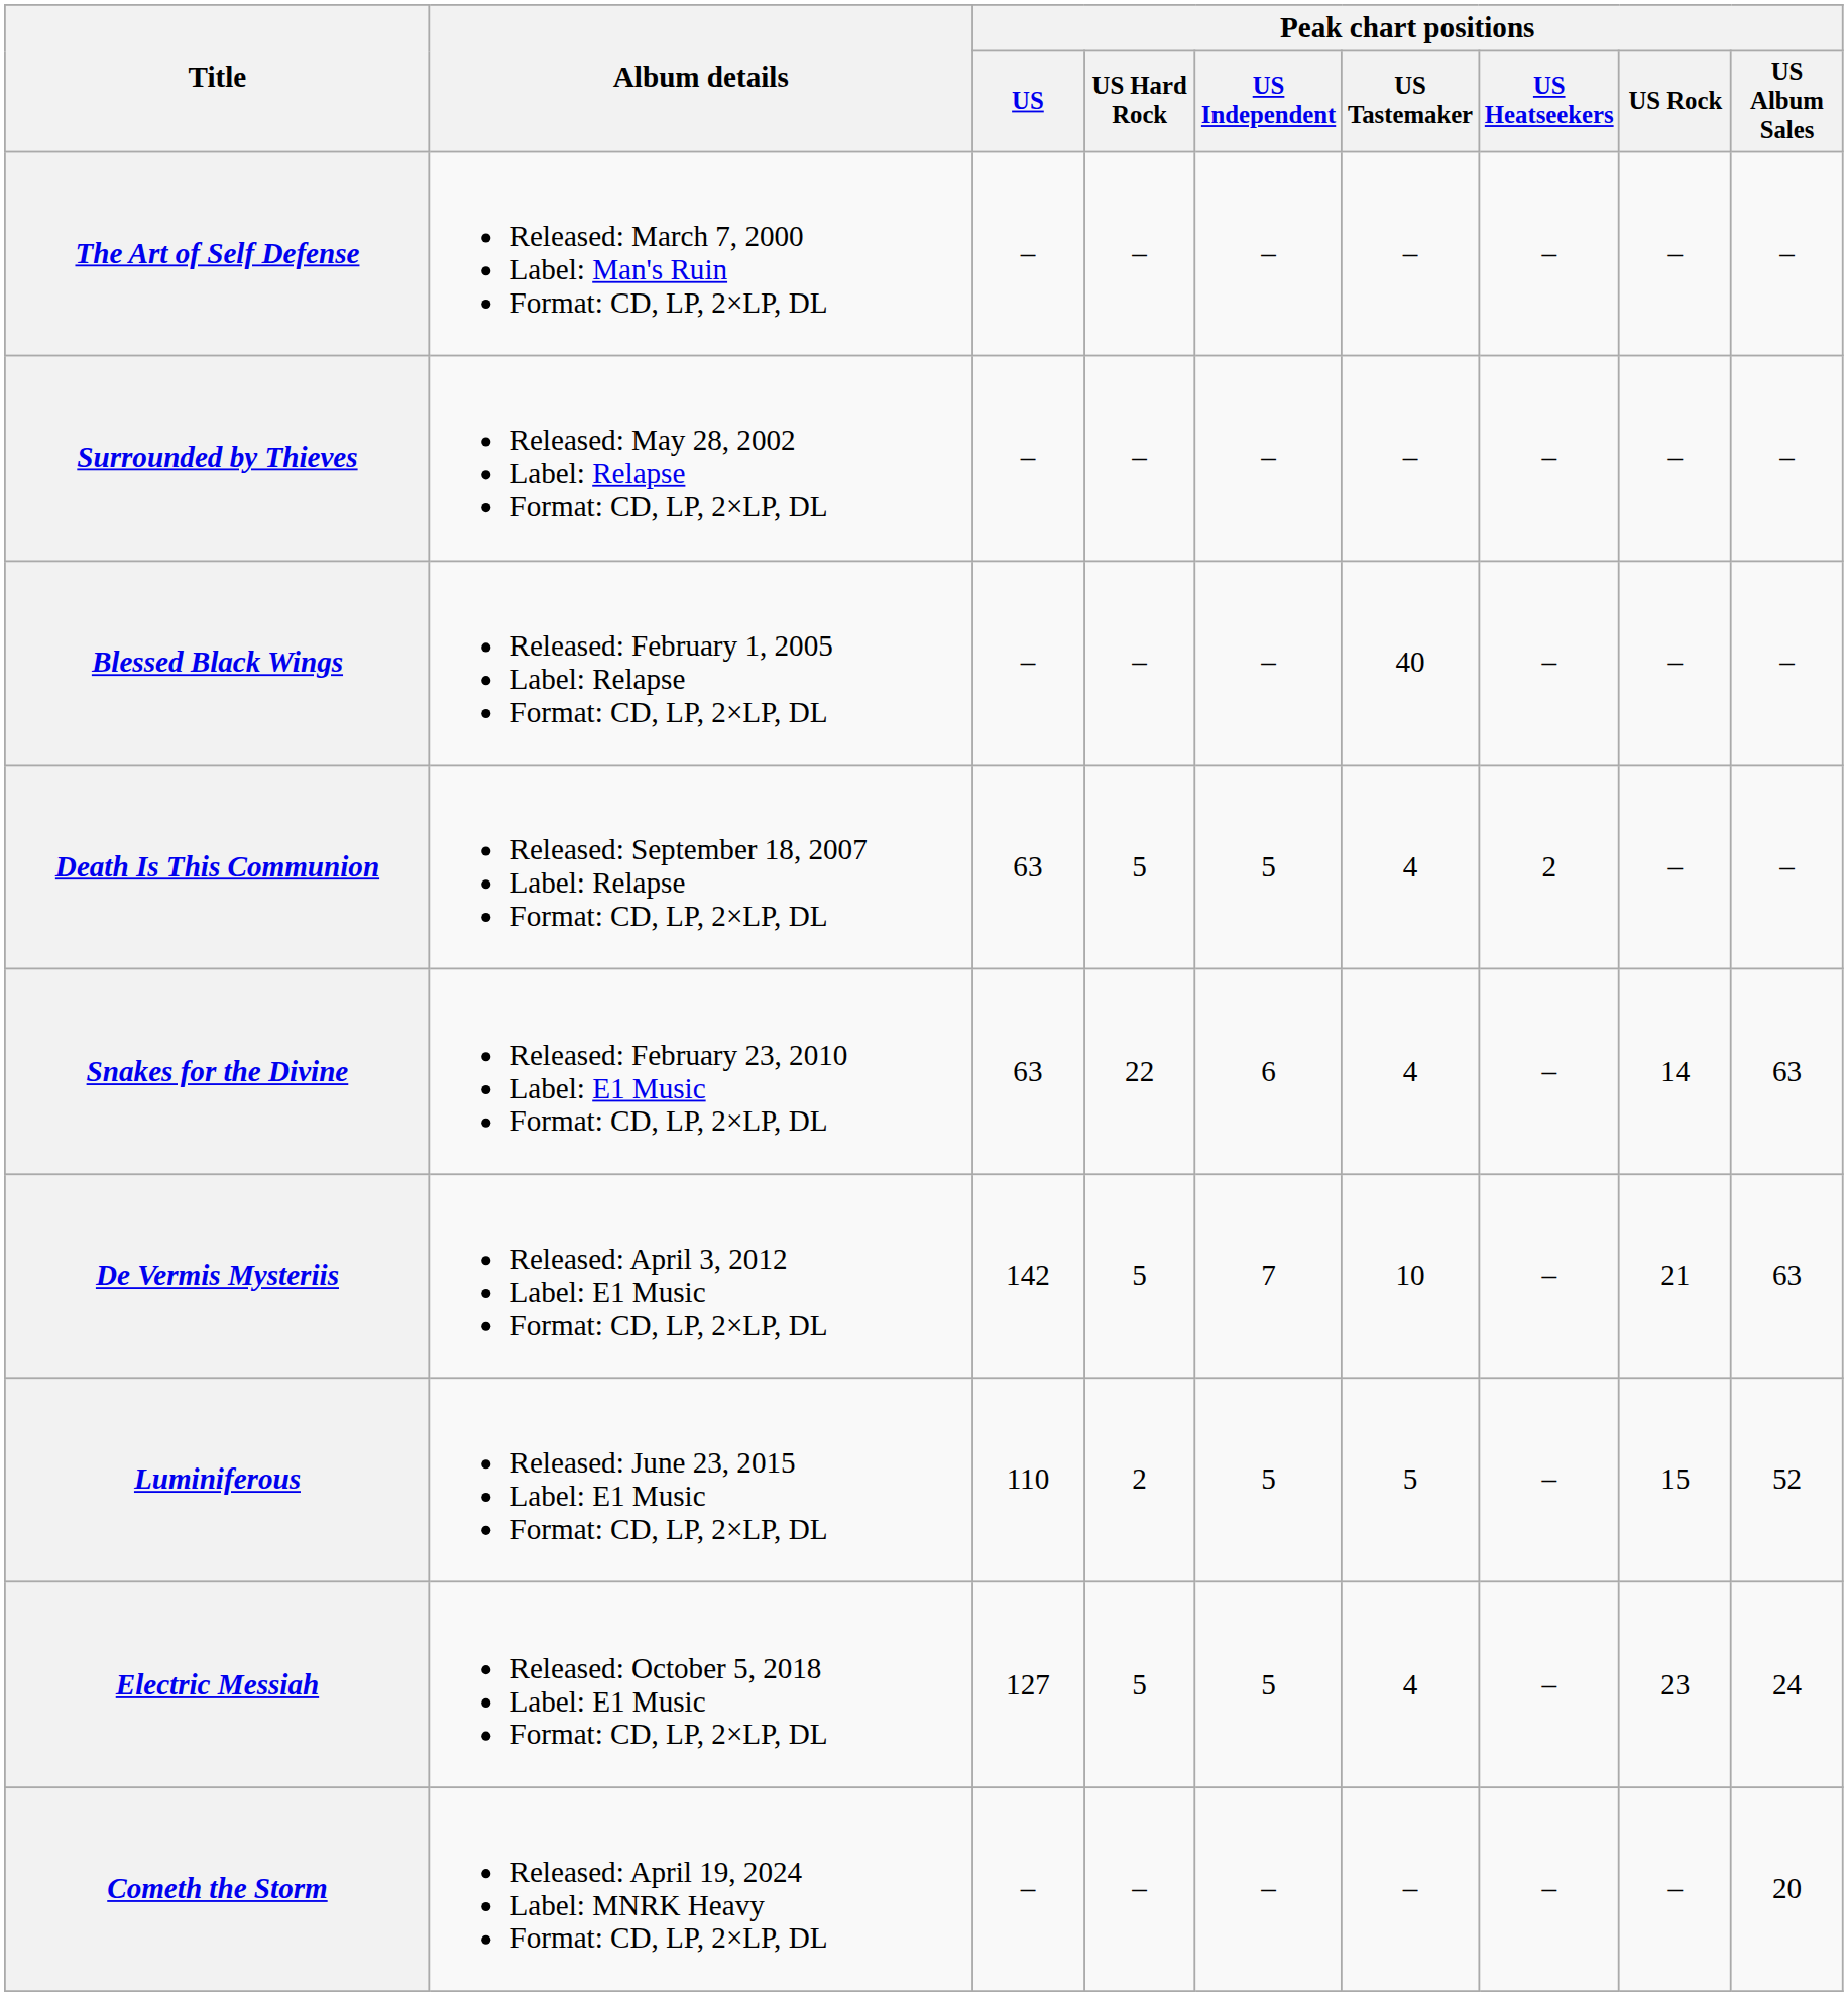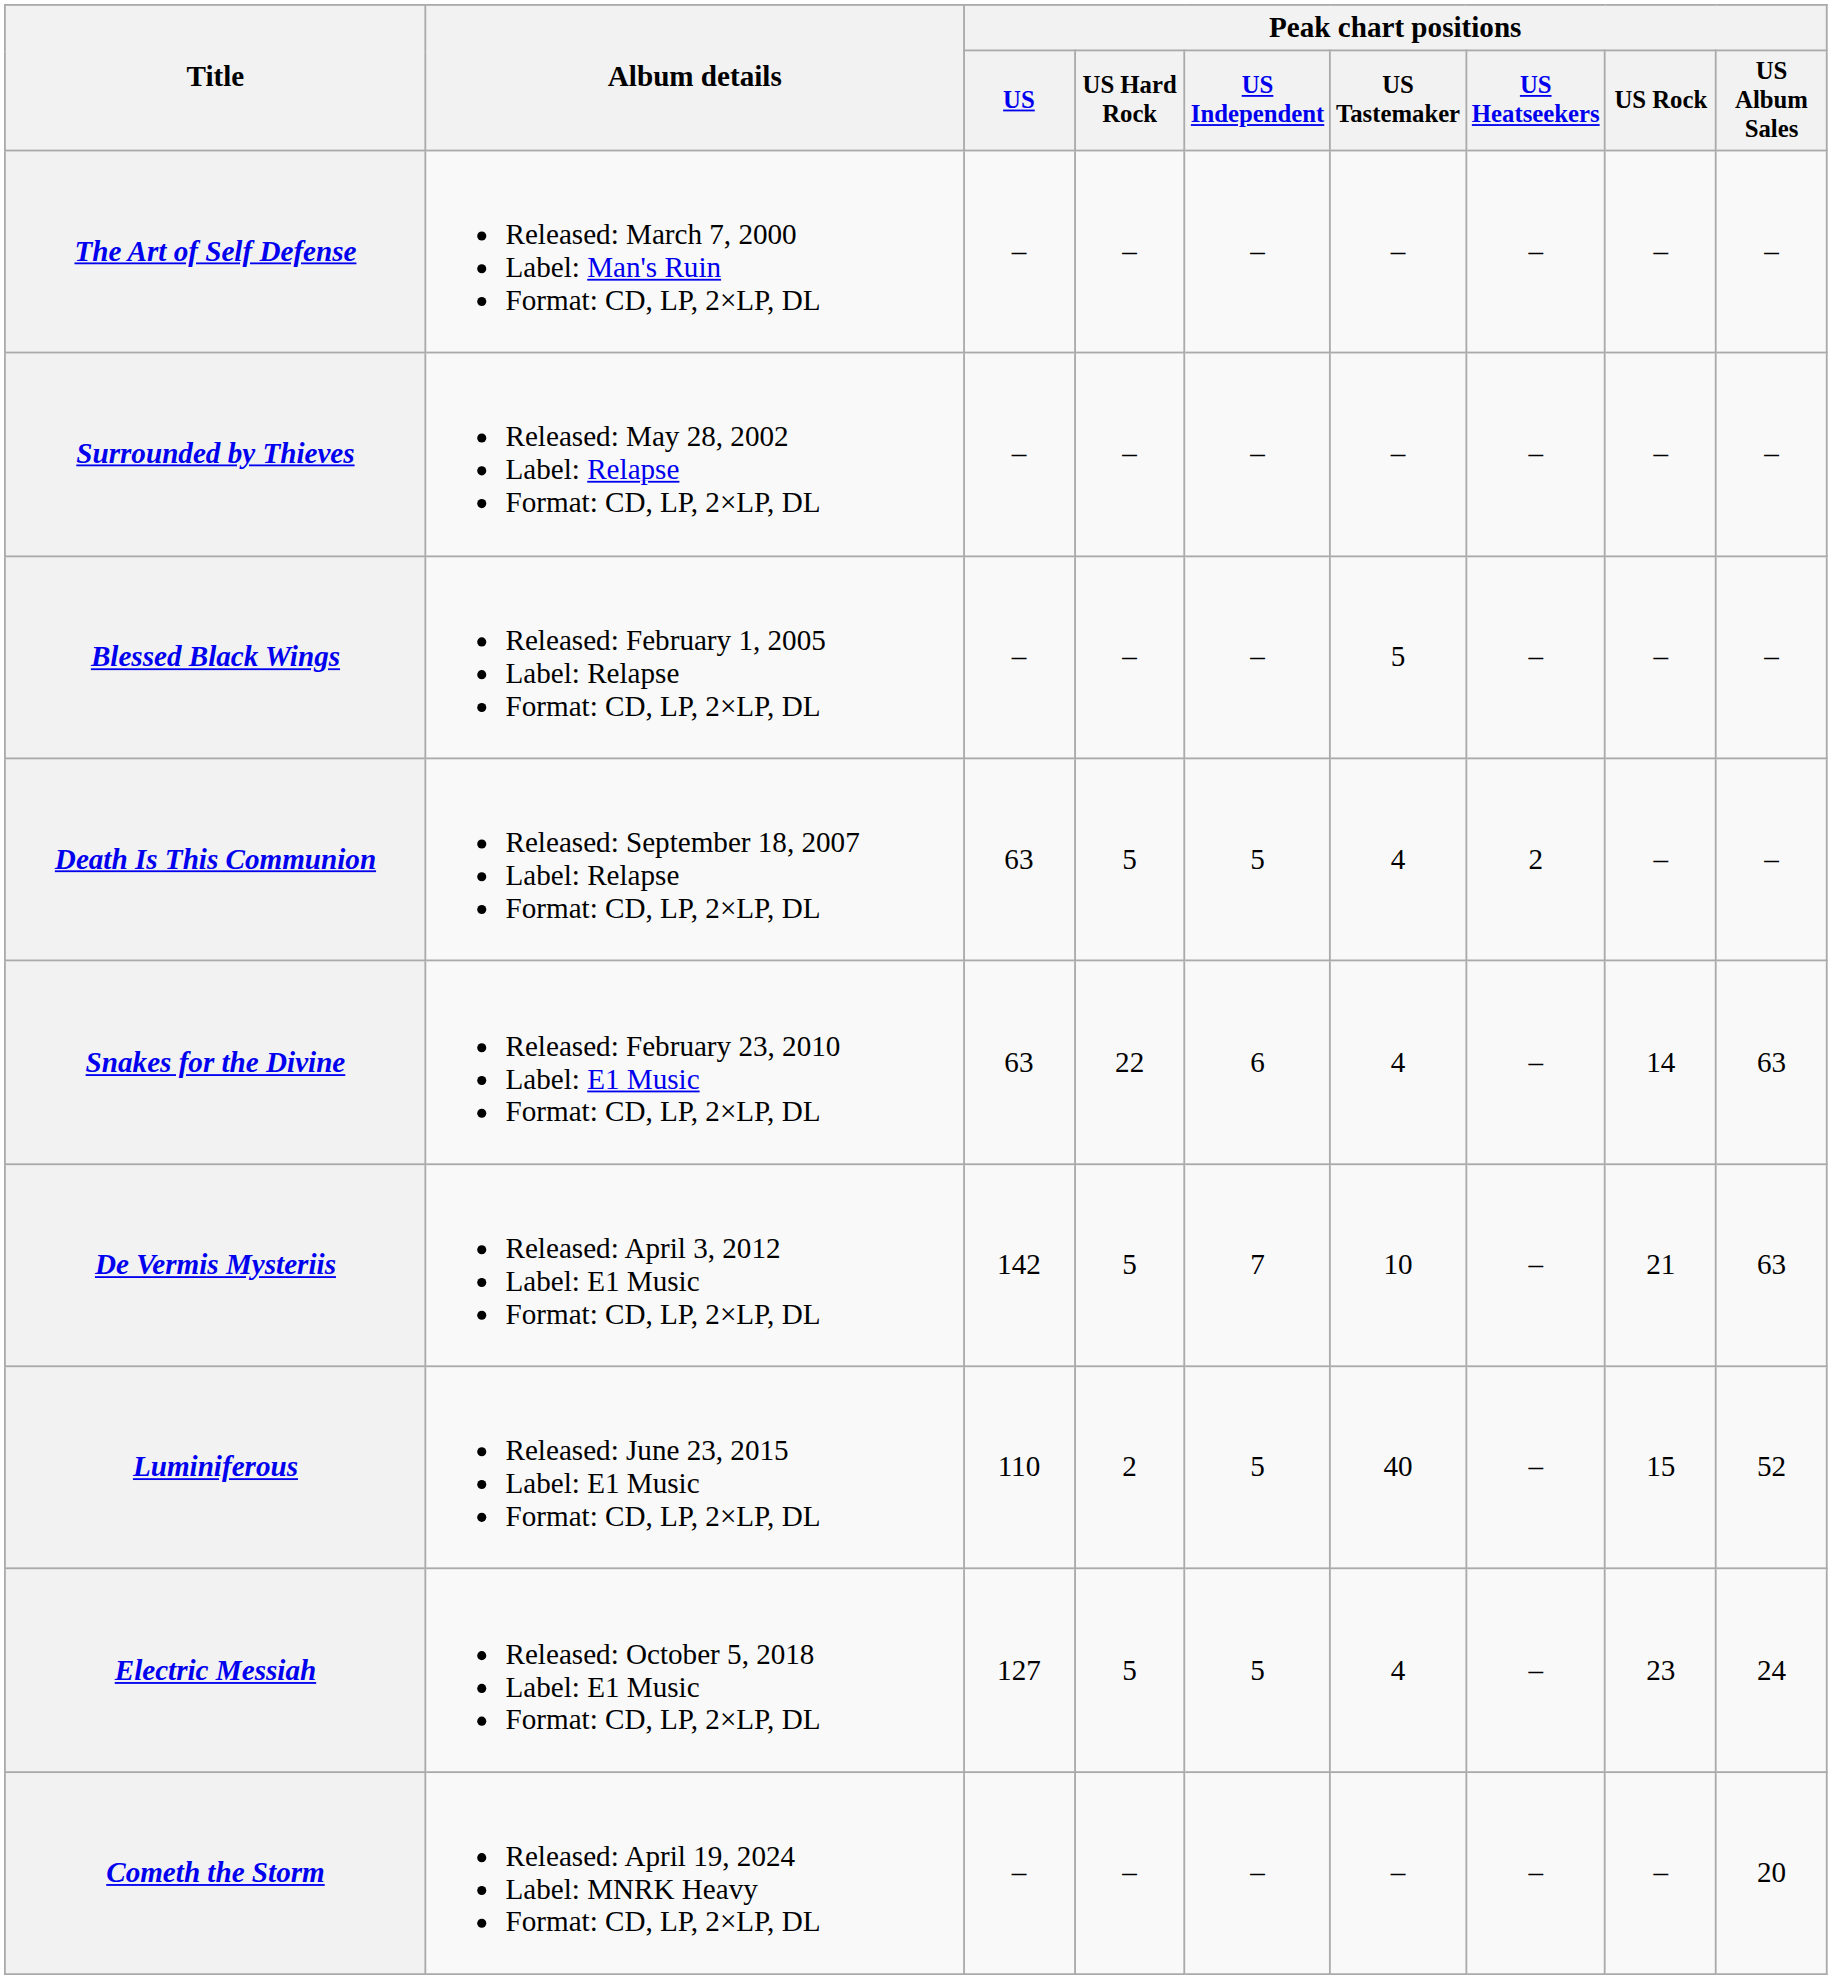Blessed Black Wings | Peak chart positions / US Tastemaker: 40 -> 5
Luminiferous | Peak chart positions / US Tastemaker: 5 -> 40
